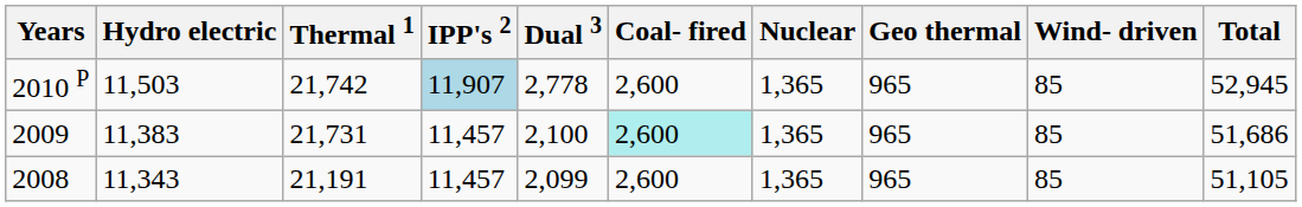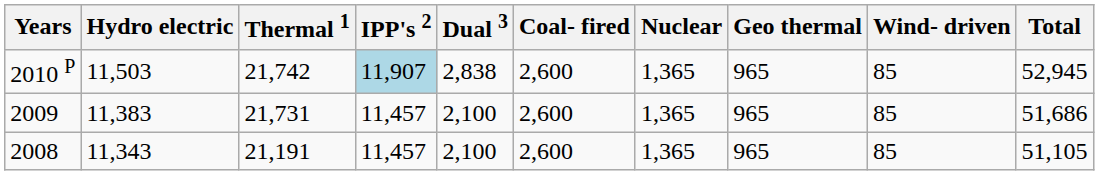2010 P | Dual 3: 2,778 -> 2,838
2009 | Coal- fired: paleturquoise background -> no background
2008 | Dual 3: 2,099 -> 2,100
